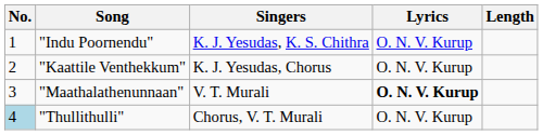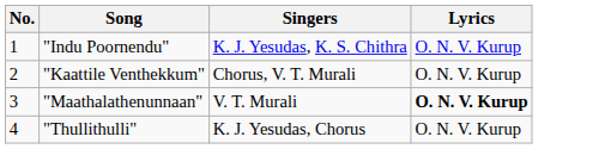- column: Length
"Kaattile Venthekkum" | Singers: K. J. Yesudas, Chorus -> Chorus, V. T. Murali
"Thullithulli" | No.: lightblue background -> no background
"Thullithulli" | Singers: Chorus, V. T. Murali -> K. J. Yesudas, Chorus
